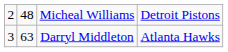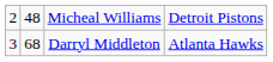Darryl Middleton | column 2: 63 -> 68
